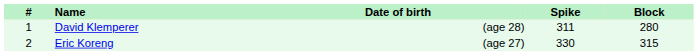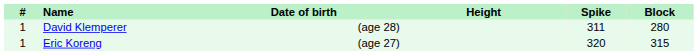+ column: Height
Eric Koreng | #: 2 -> 1
Eric Koreng | Spike: 330 -> 320
